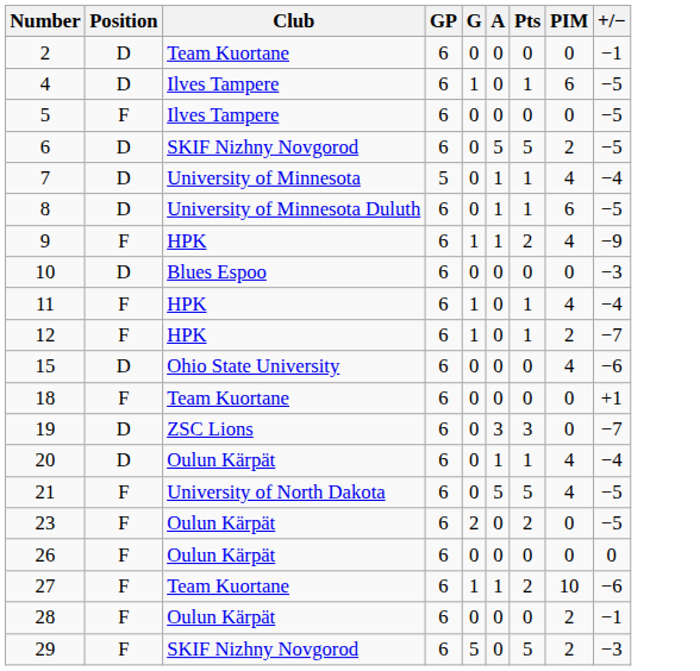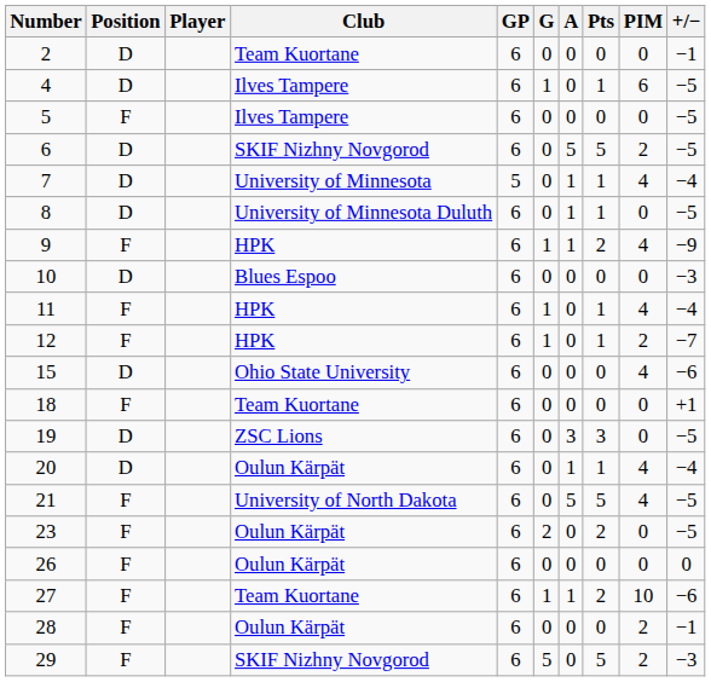+ column: Player
8 | PIM: 6 -> 0
19 | +/−: −7 -> −5
